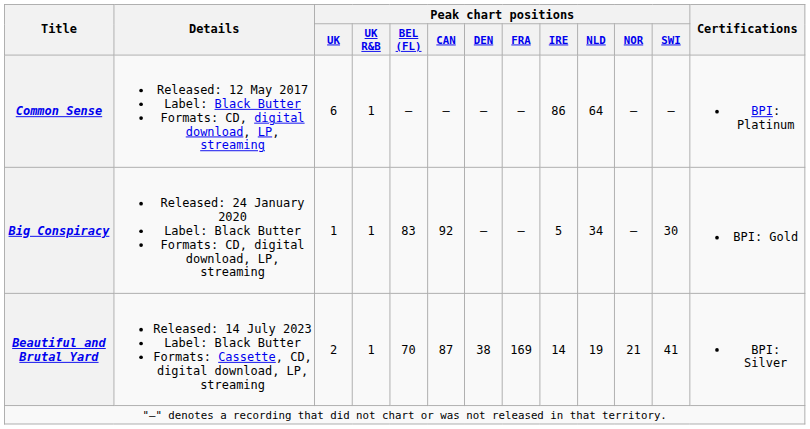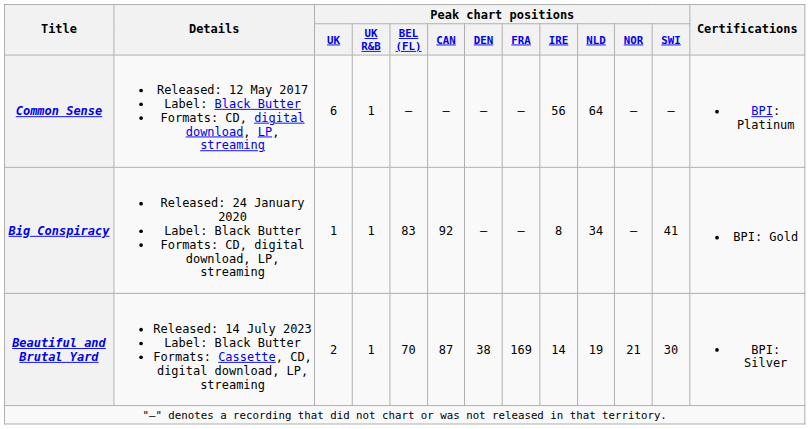Common Sense | Peak chart positions / IRE: 86 -> 56
Big Conspiracy | Peak chart positions / IRE: 5 -> 8
Big Conspiracy | Peak chart positions / SWI: 30 -> 41
Beautiful and Brutal Yard | Peak chart positions / SWI: 41 -> 30
